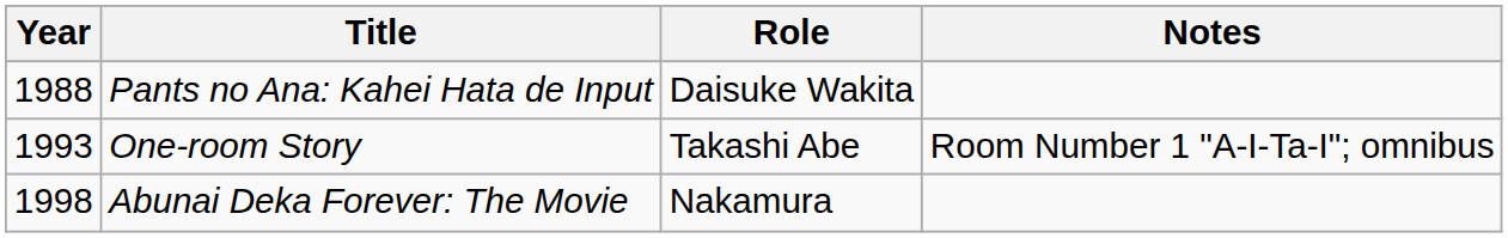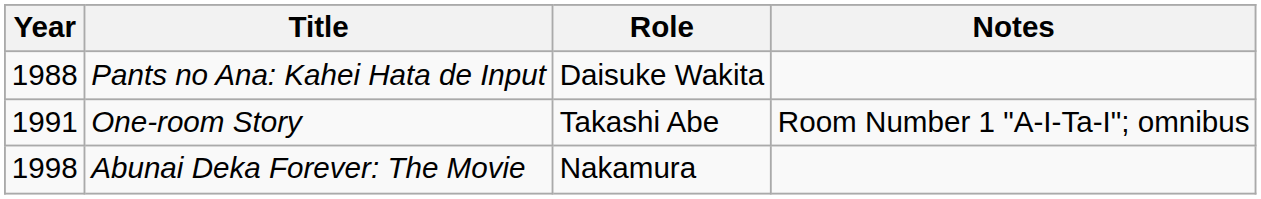One-room Story | Year: 1993 -> 1991
